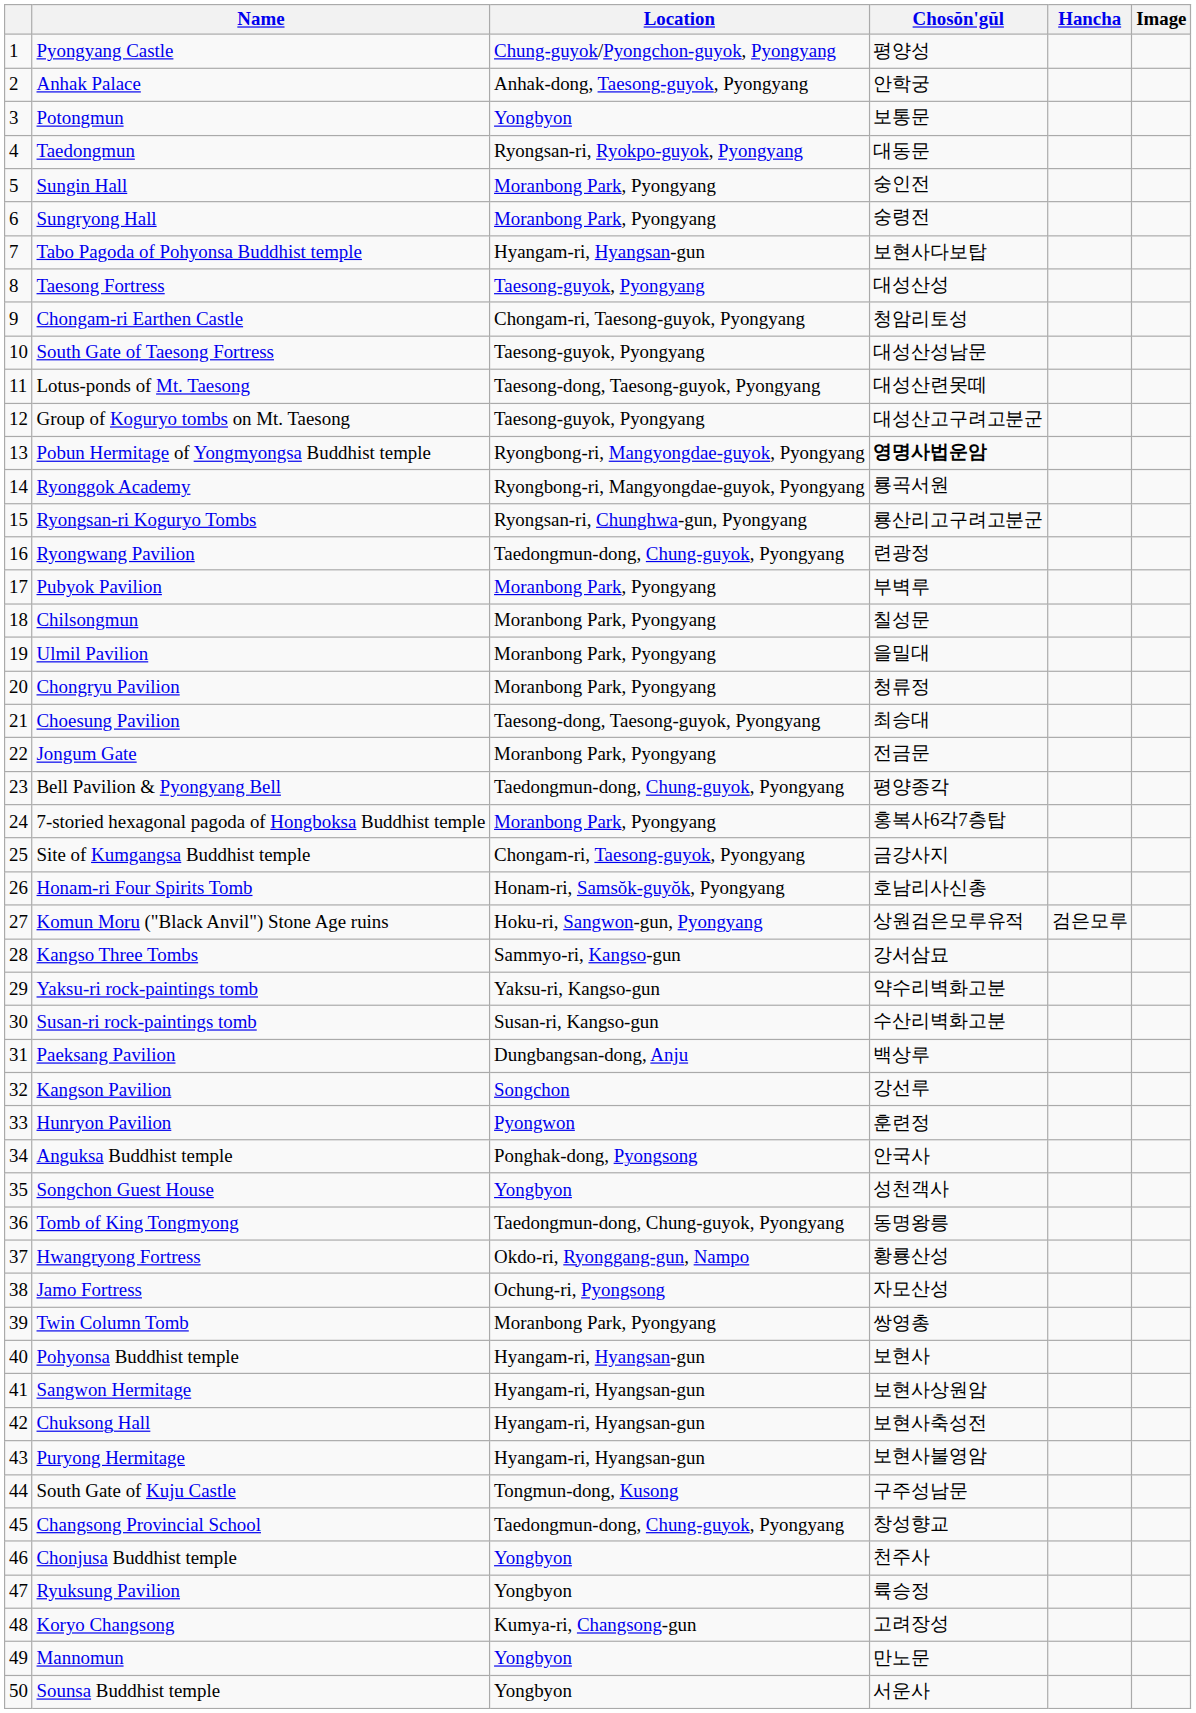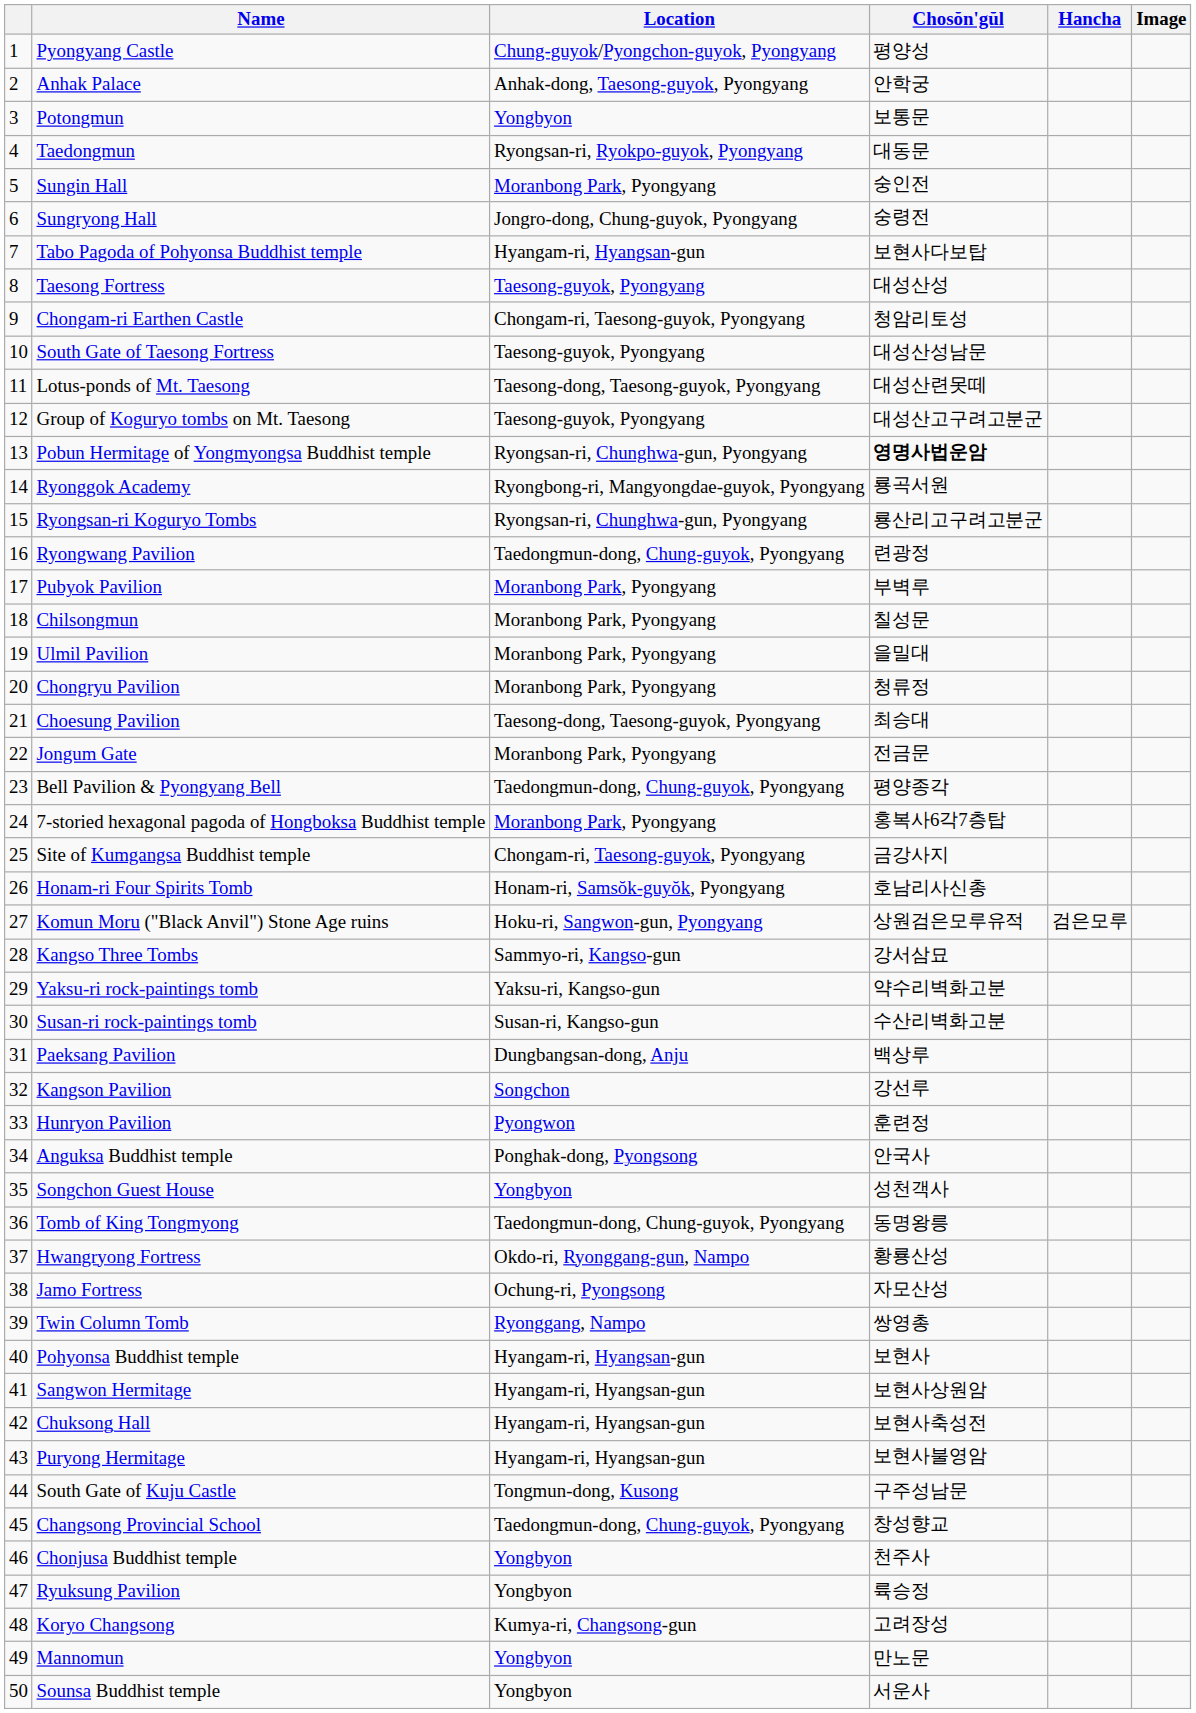Sungryong Hall | Location: Moranbong Park, Pyongyang -> Jongro-dong, Chung-guyok, Pyongyang
Pobun Hermitage of Yongmyongsa Buddhist temple | Location: Ryongbong-ri, Mangyongdae-guyok, Pyongyang -> Ryongsan-ri, Chunghwa-gun, Pyongyang
Twin Column Tomb | Location: Moranbong Park, Pyongyang -> Ryonggang, Nampo
